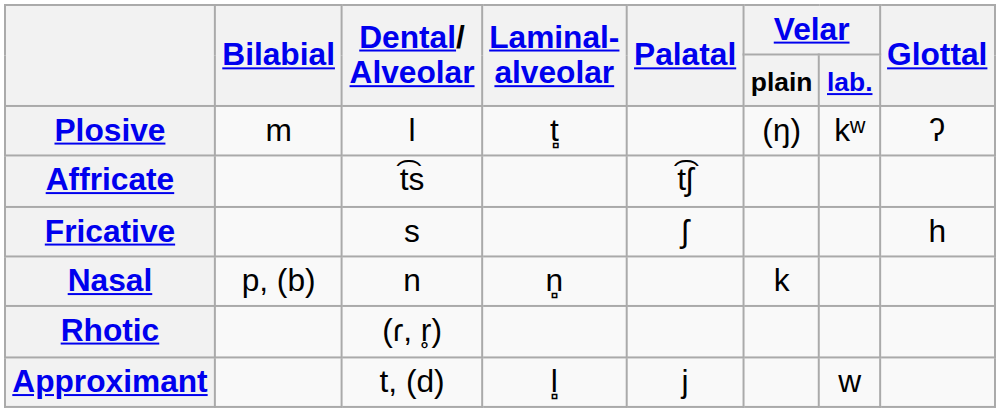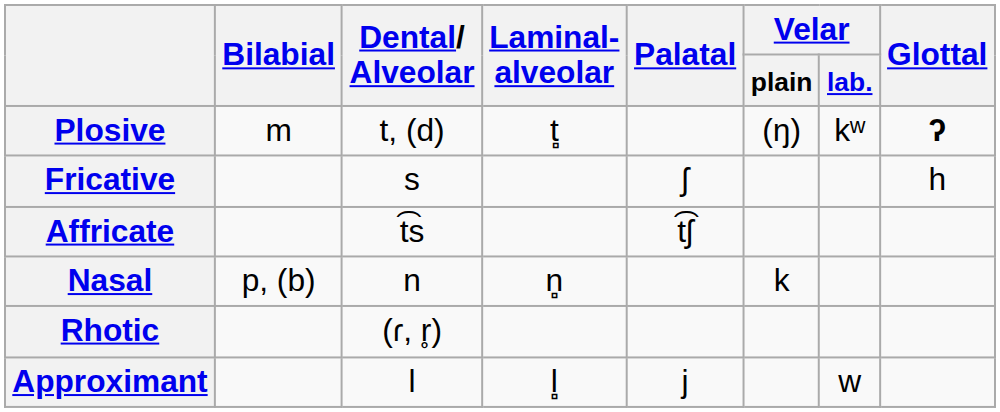Plosive | Dental/ Alveolar: l -> t, (d)
Plosive | Glottal: normal -> bold
rows swapped: Affricate <-> Fricative
Approximant | Dental/ Alveolar: t, (d) -> l
